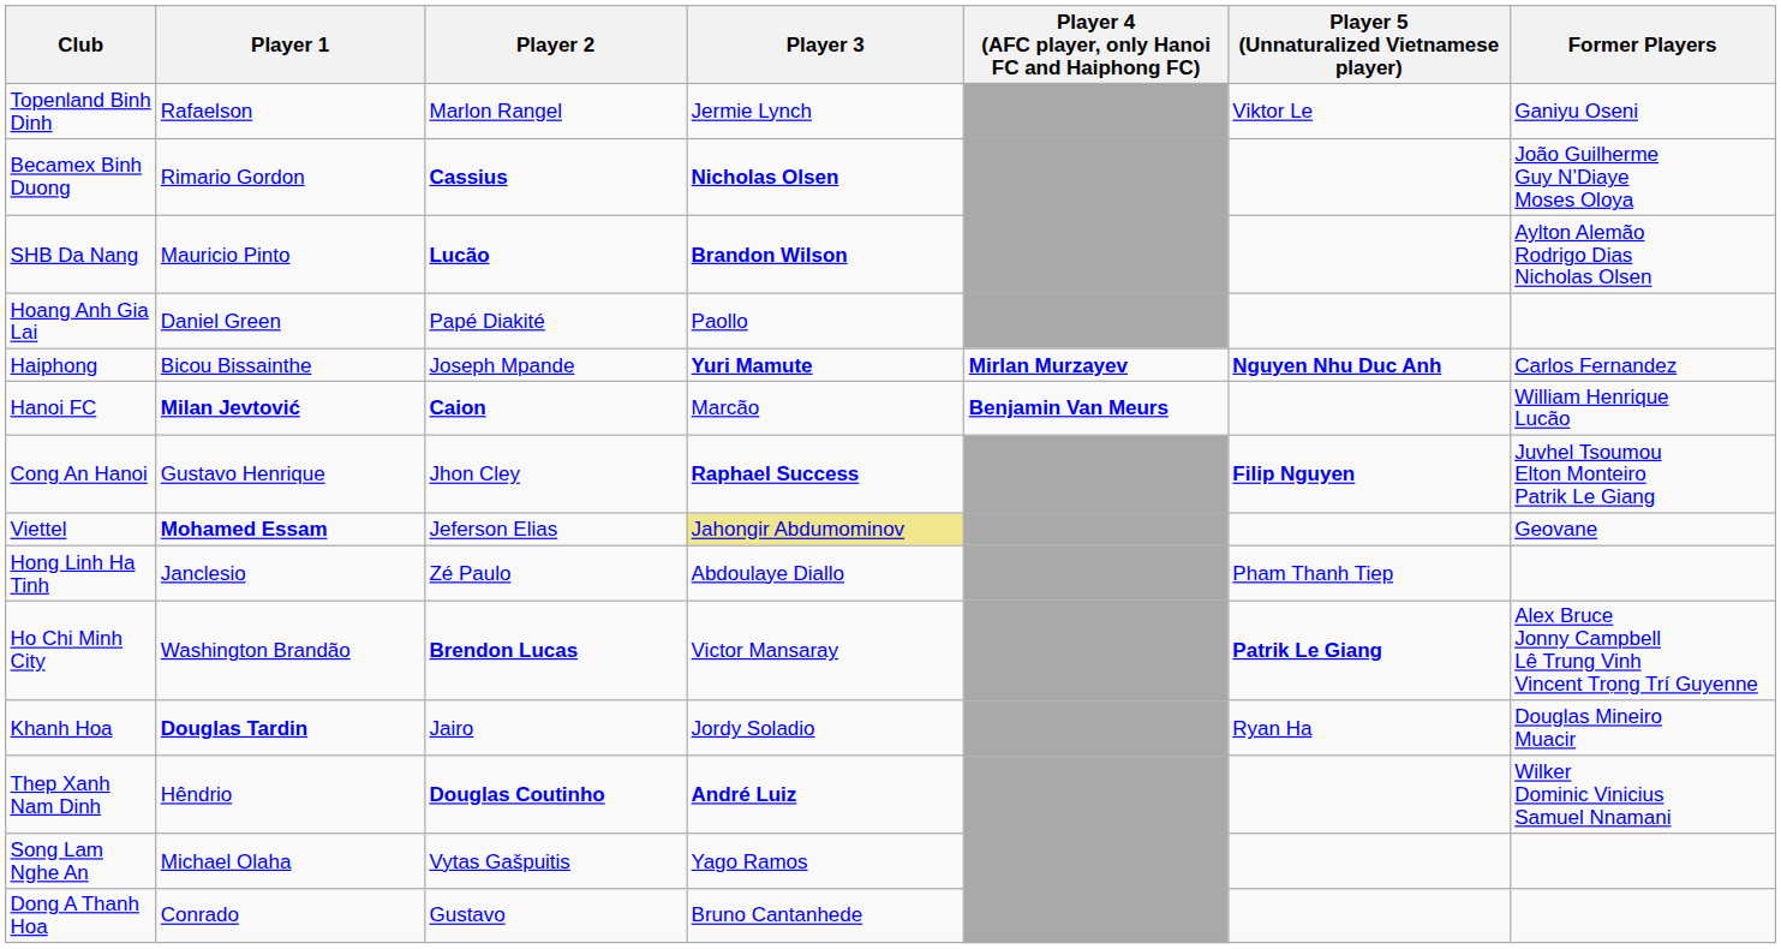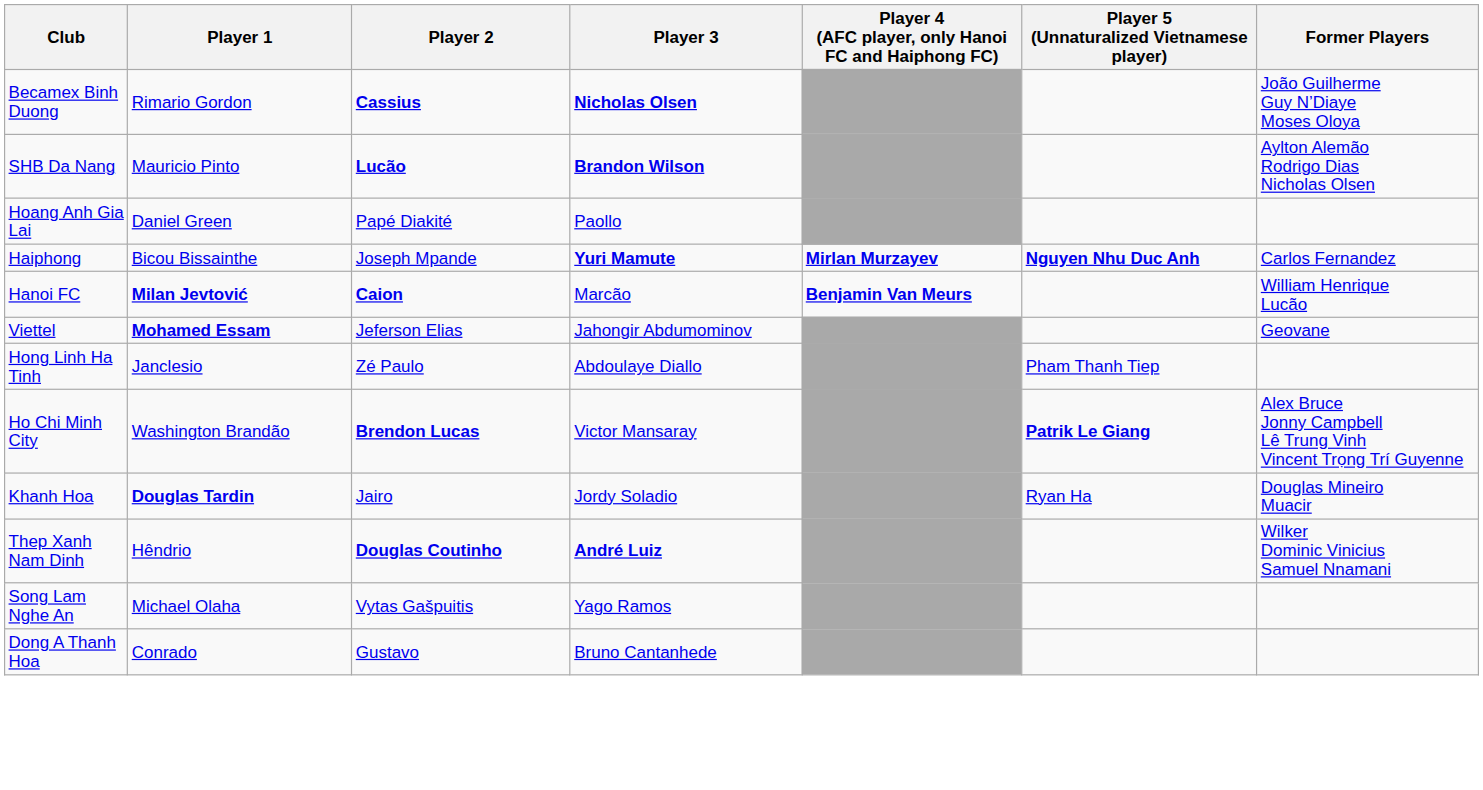- row: Topenland Binh Dinh | Rafaelson | Marlon Rangel | Jermie Lynch | Viktor Le | Ganiyu Oseni
- row: Cong An Hanoi | Gustavo Henrique | Jhon Cley | Raphael Success | Filip Nguyen | Juvhel Tsoumou Elton Monteiro Patrik Le Giang
Viettel | Player 3: khaki background -> no background
